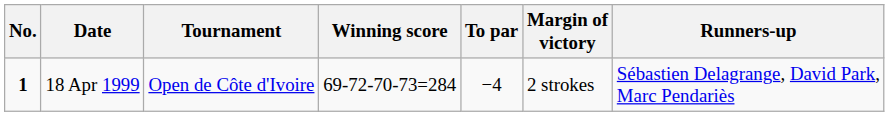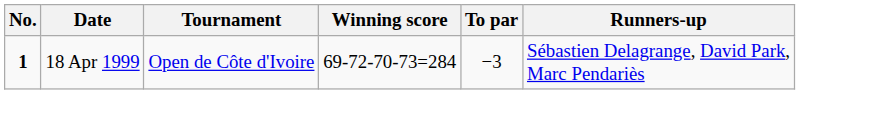- column: Margin of victory | 2 strokes
18 Apr 1999 | To par: −4 -> −3
